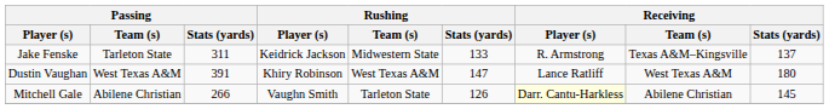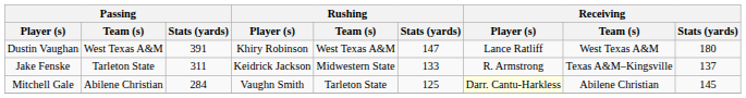rows swapped: Dustin Vaughan <-> Jake Fenske
Mitchell Gale | Passing / Stats (yards): 266 -> 284
Mitchell Gale | Rushing / Stats (yards): 126 -> 125
